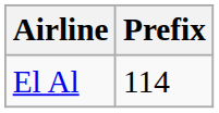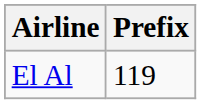El Al | Prefix: 114 -> 119
